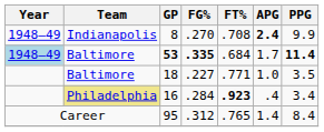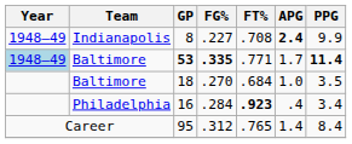8 | FG%: .270 -> .227
53 | FT%: .684 -> .771
18 | FG%: .227 -> .270
18 | FT%: .771 -> .684
16 | Team: khaki background -> no background
